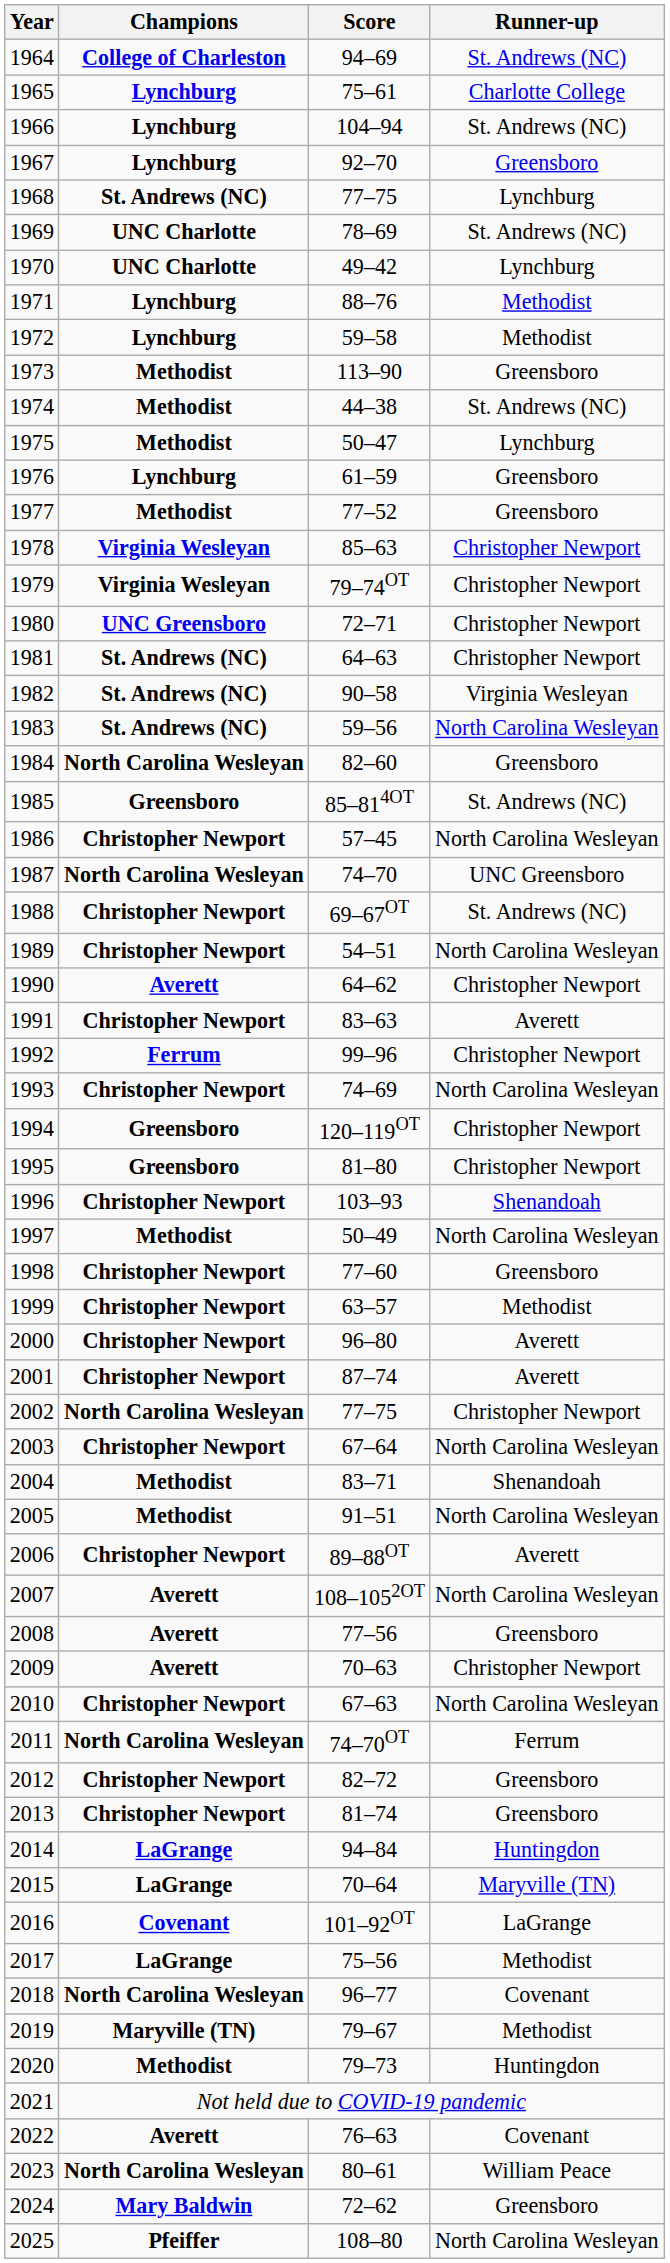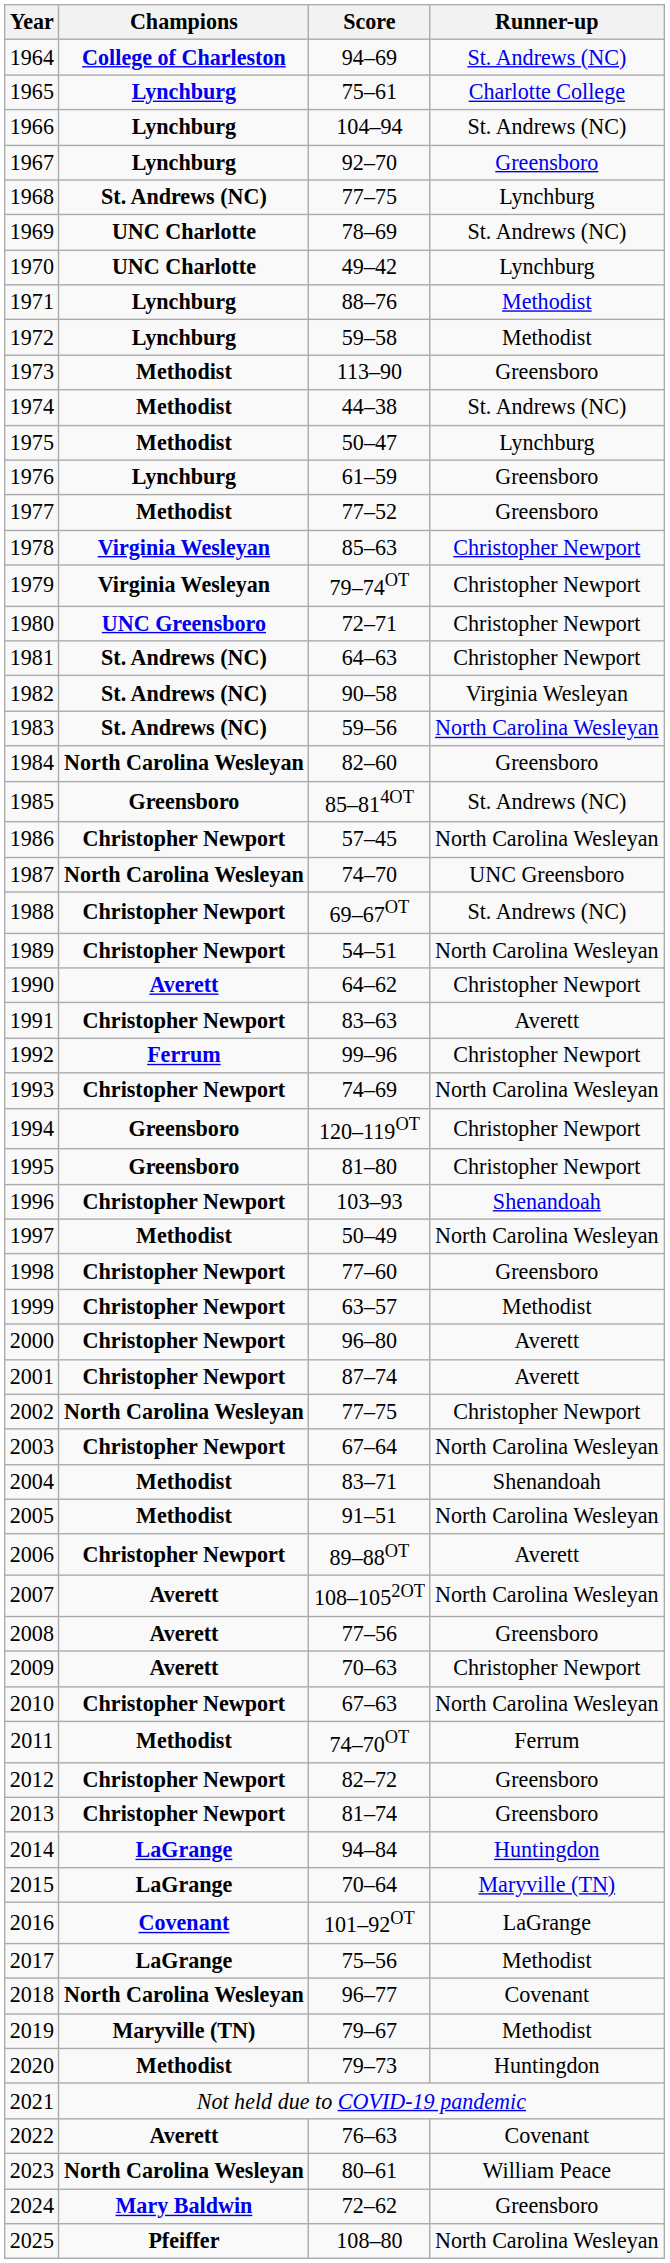2011 | Champions: North Carolina Wesleyan -> Methodist
